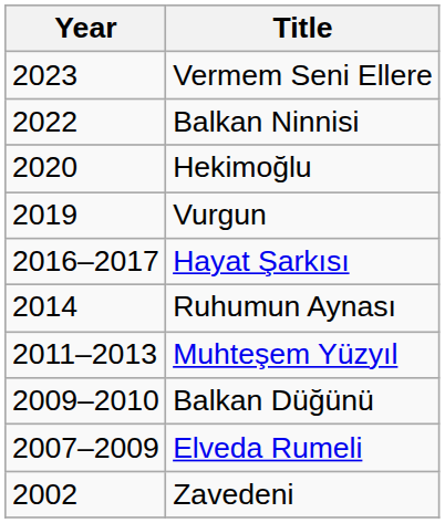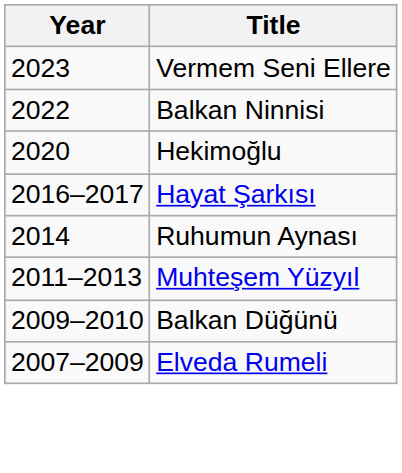- row: 2019 | Vurgun
- row: 2002 | Zavedeni
